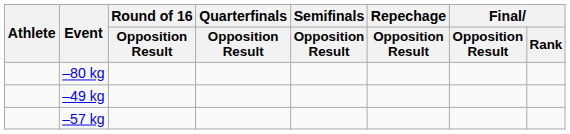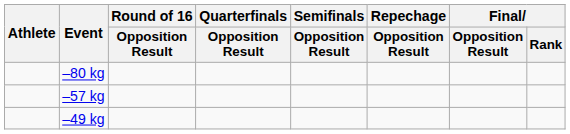rows swapped: –49 kg <-> –57 kg
